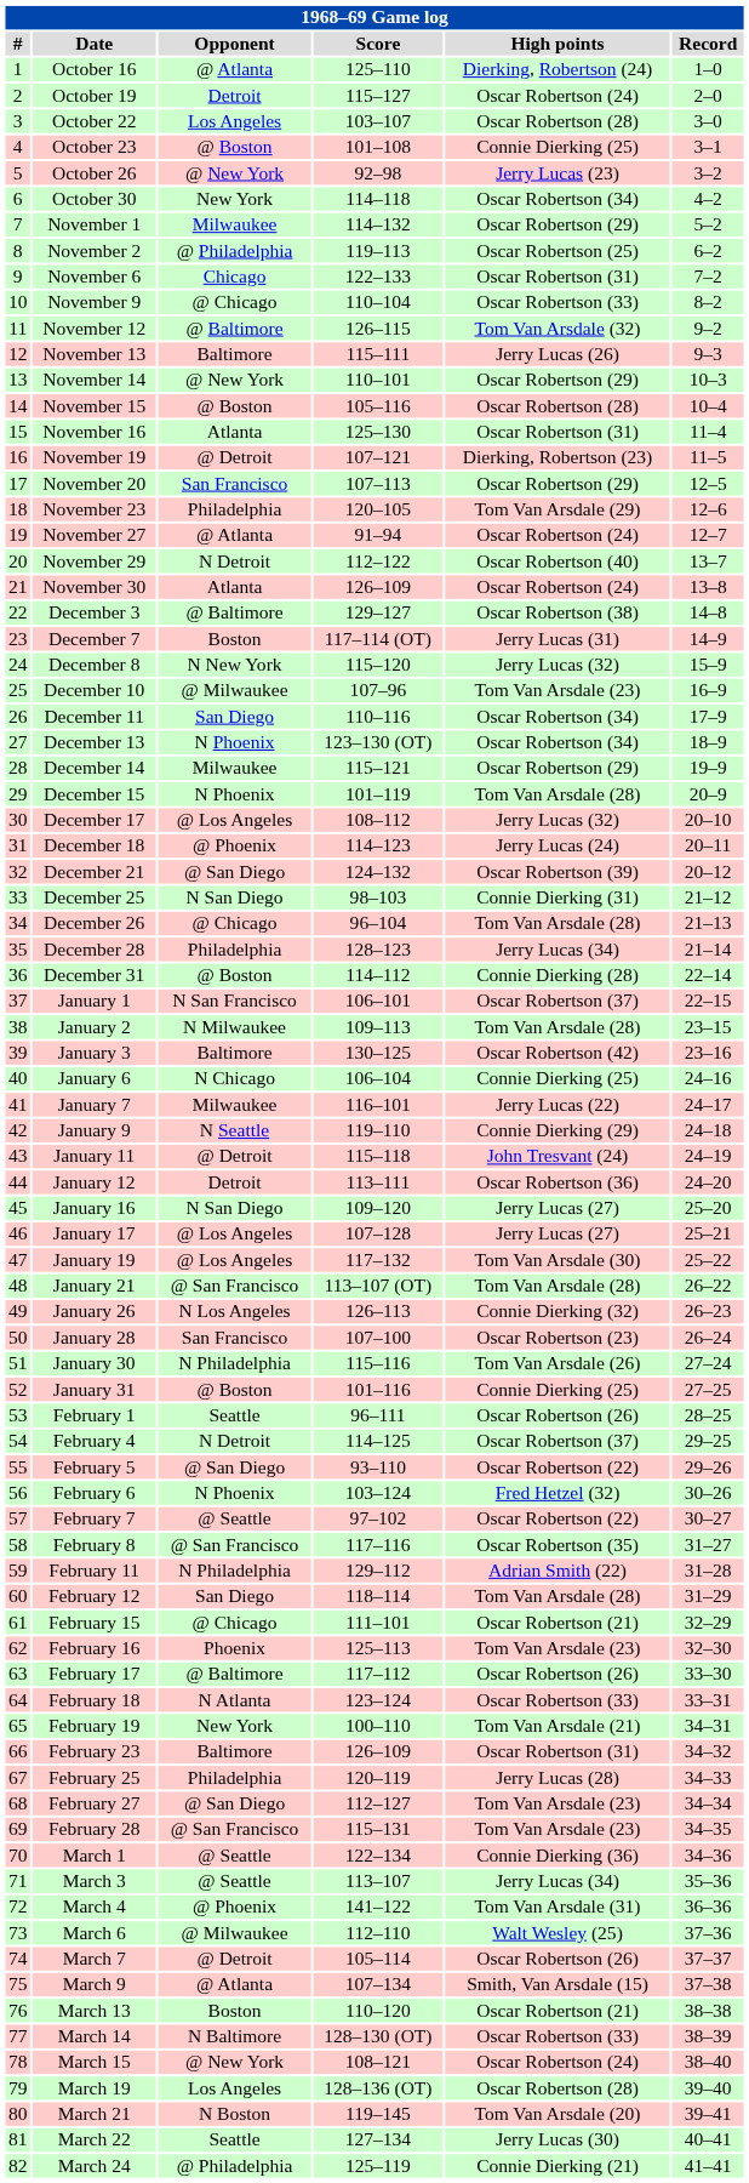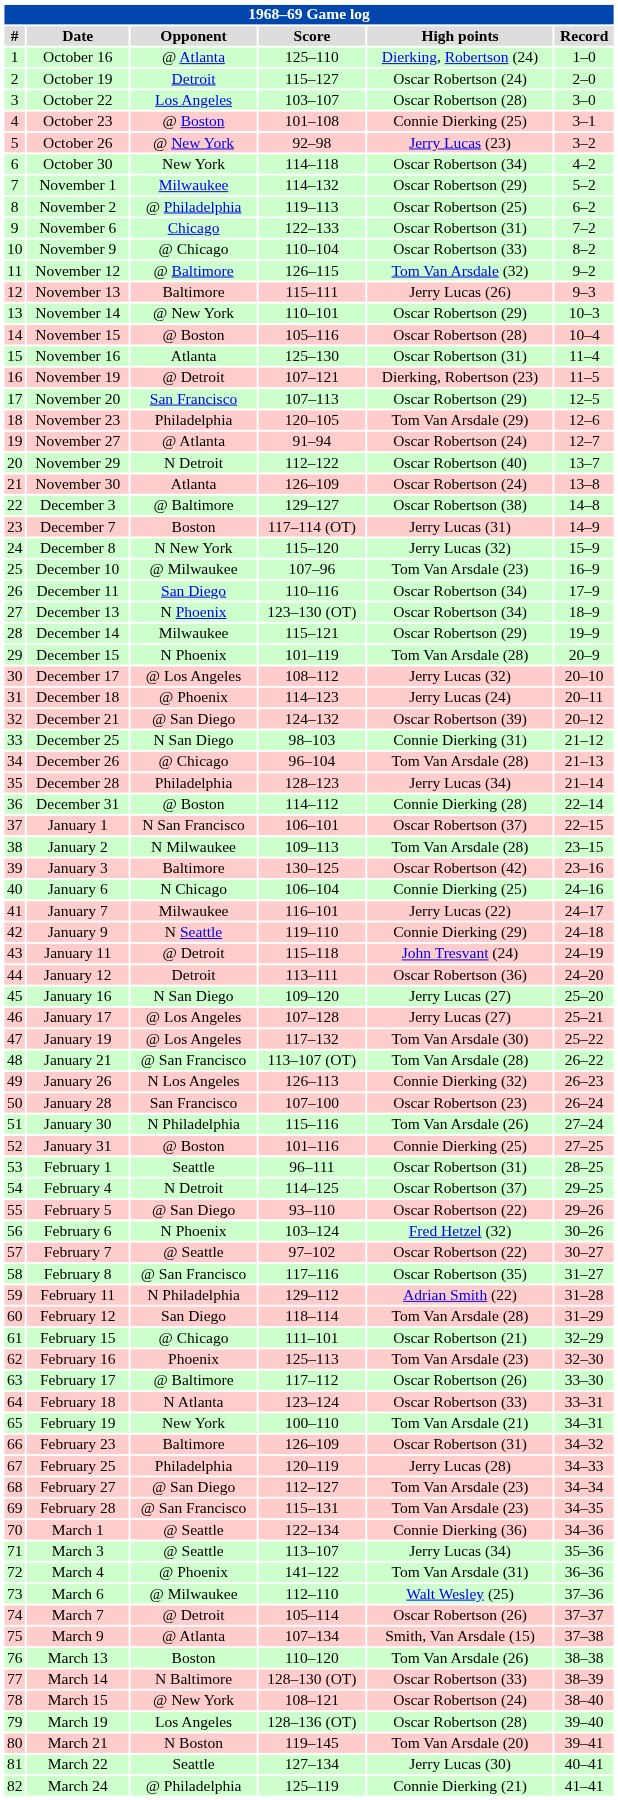February 1 | High points: Oscar Robertson (26) -> Oscar Robertson (31)
March 13 | High points: Oscar Robertson (21) -> Tom Van Arsdale (26)
